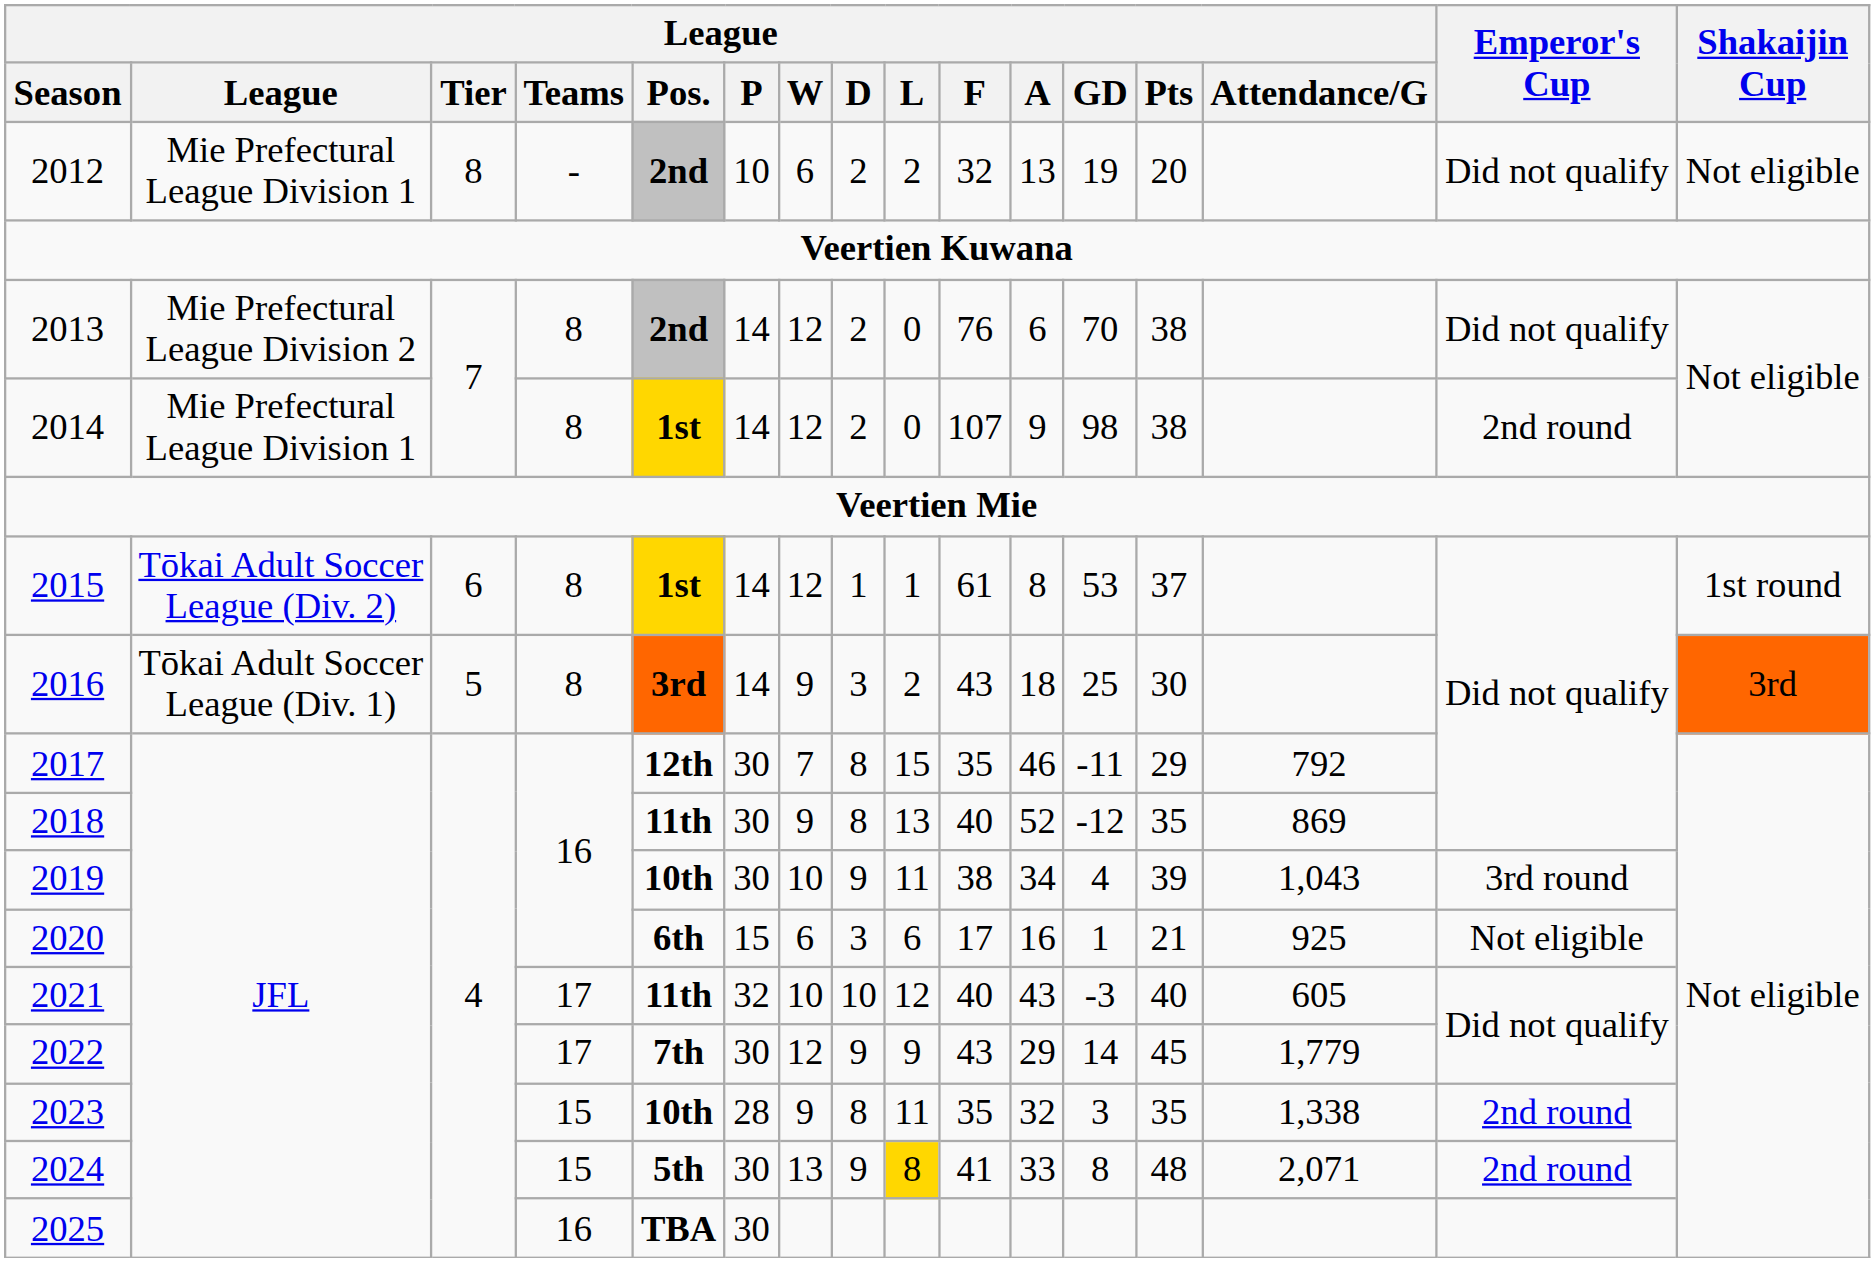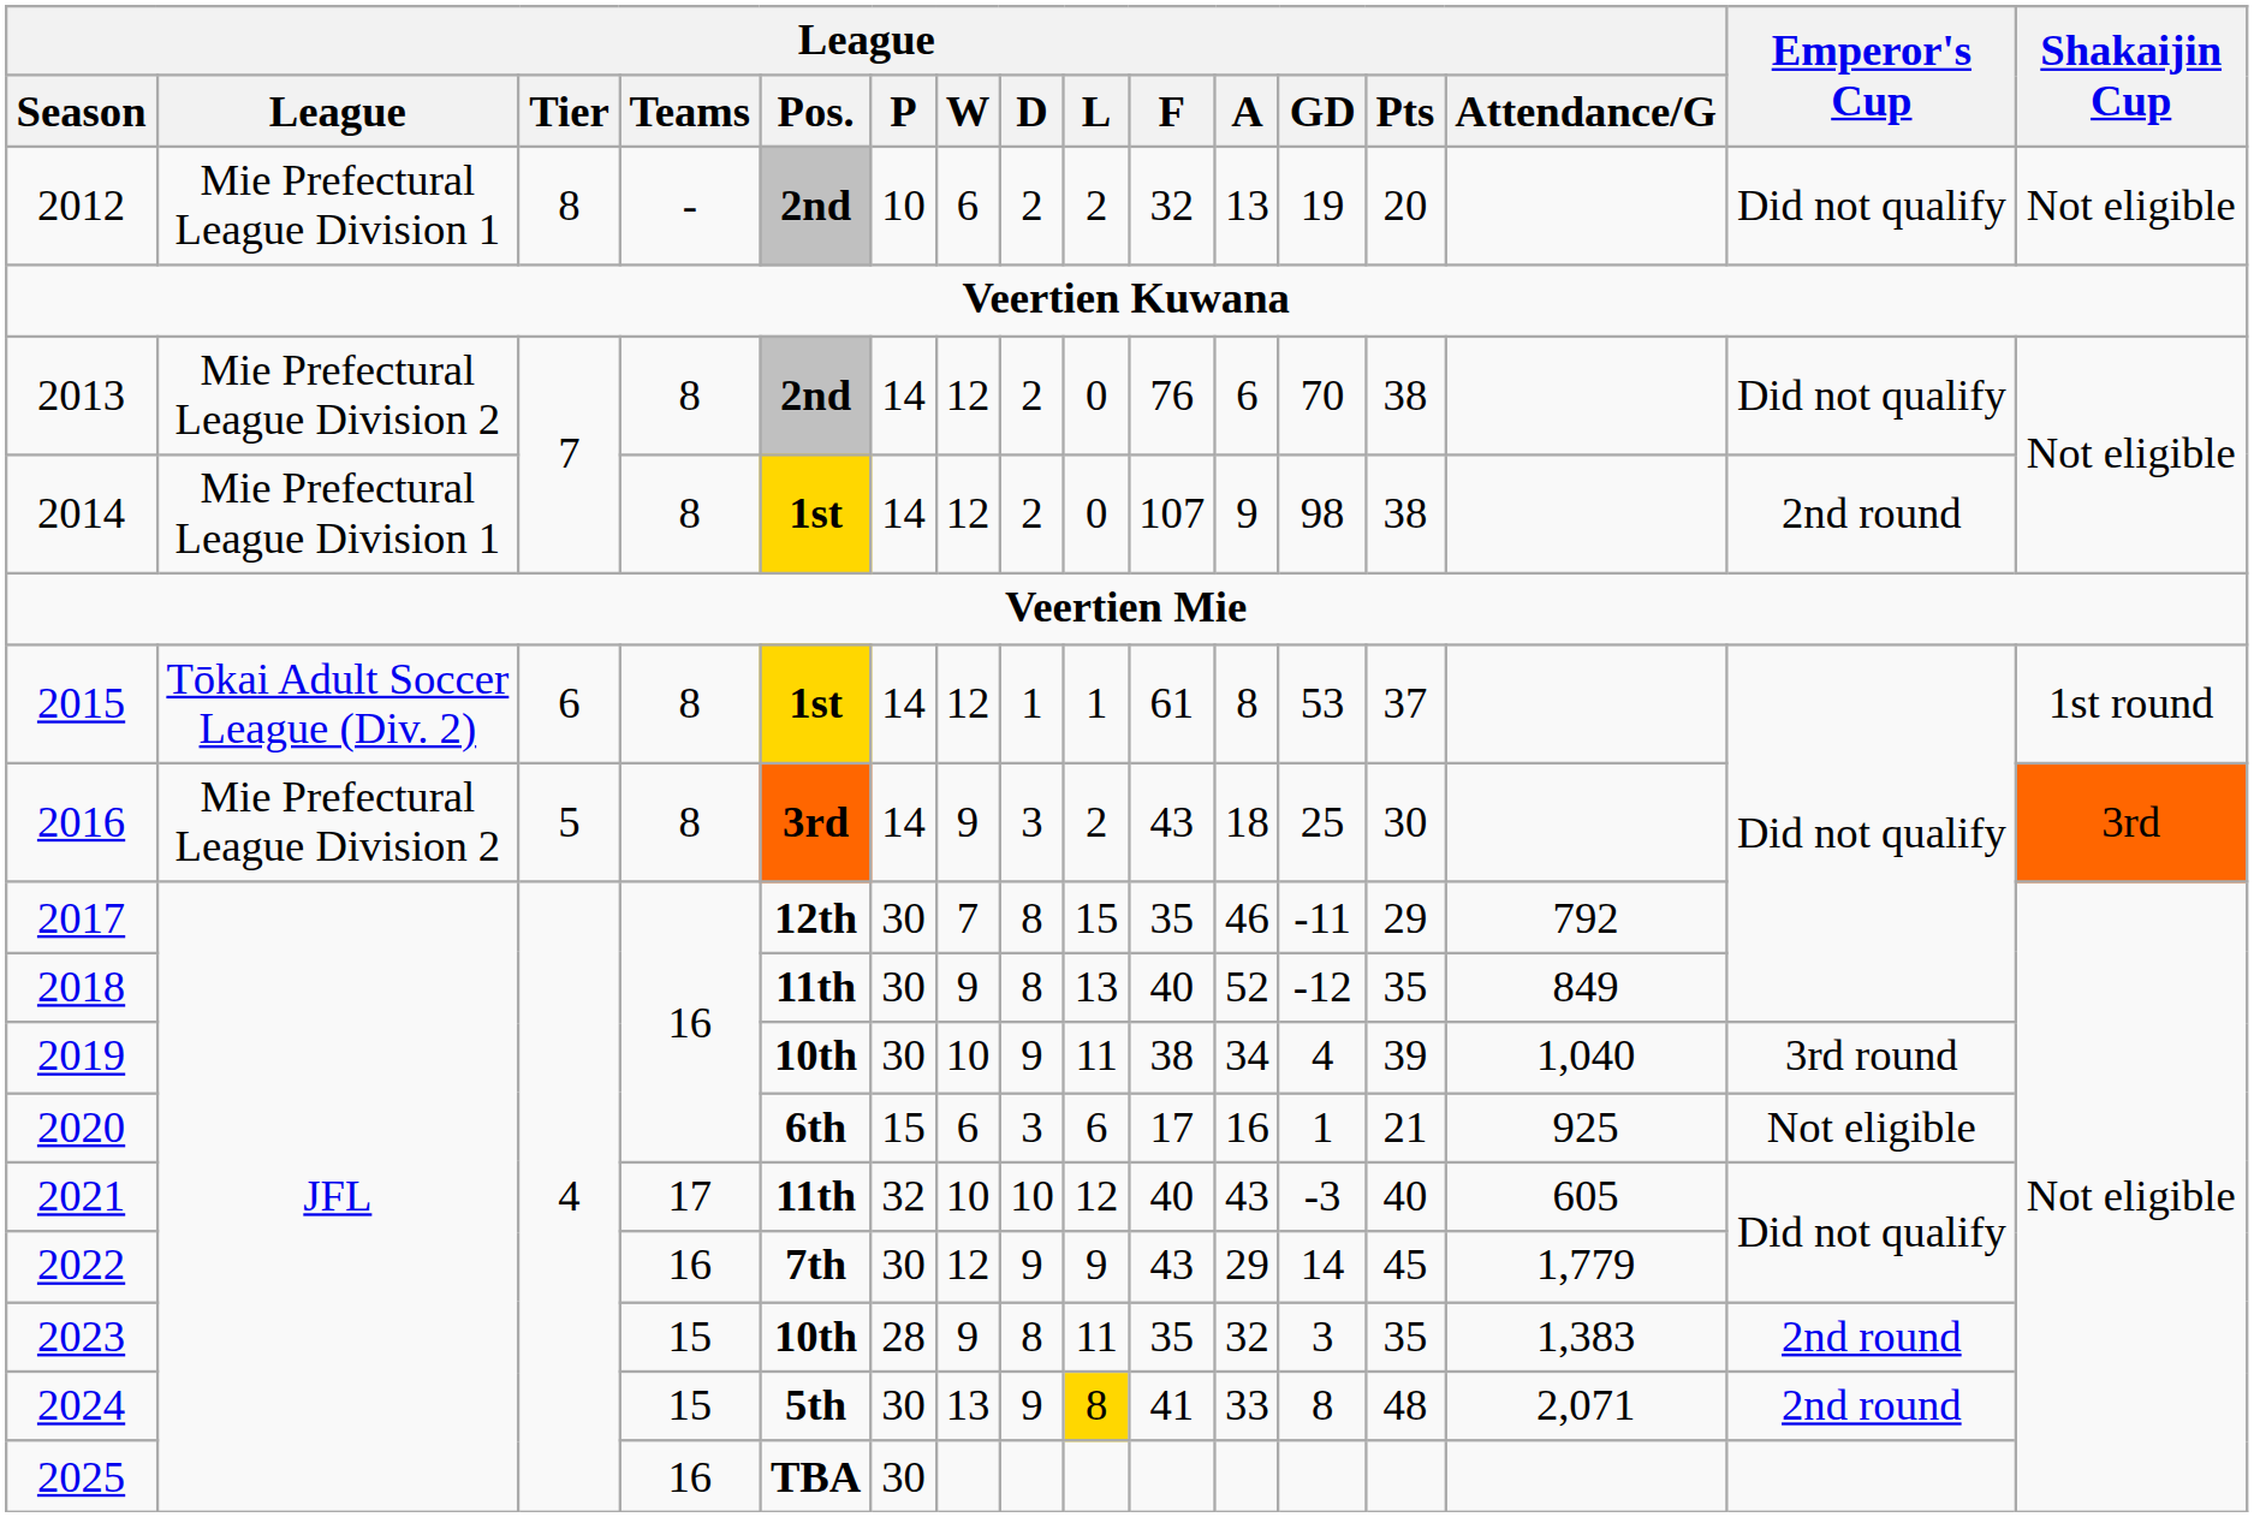2016 | League: Tōkai Adult Soccer League (Div. 1) -> Mie Prefectural League Division 2
2018 | League / Attendance/G: 869 -> 849
2019 | League / Attendance/G: 1,043 -> 1,040
2022 | League / Teams: 17 -> 16
2023 | League / Attendance/G: 1,338 -> 1,383
